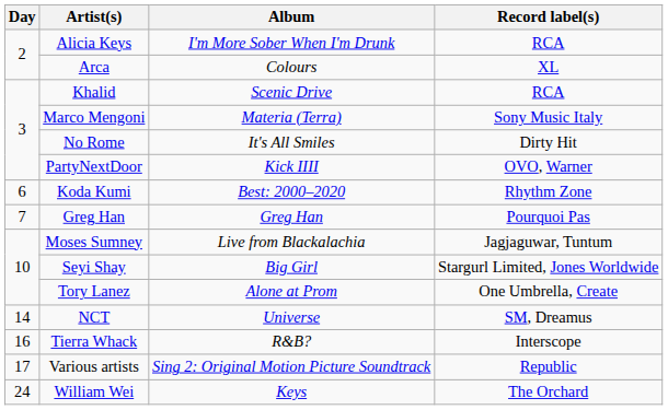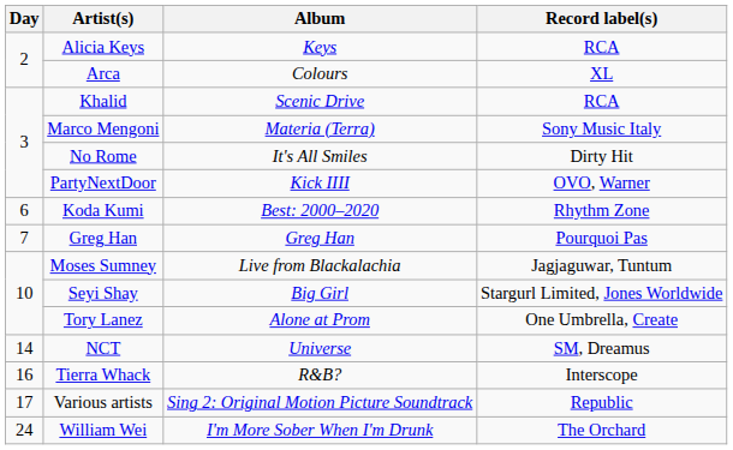Alicia Keys | Album: I'm More Sober When I'm Drunk -> Keys
William Wei | Album: Keys -> I'm More Sober When I'm Drunk
